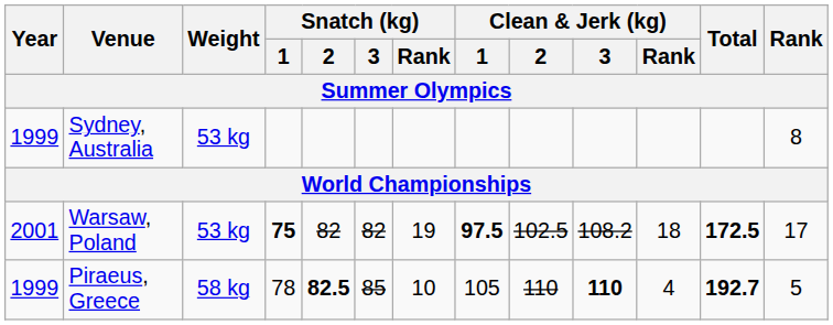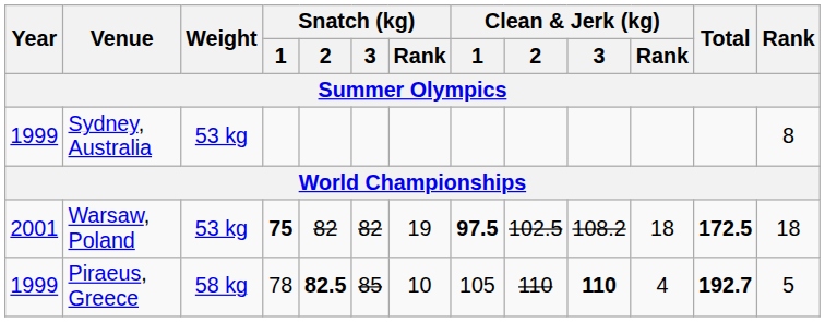Warsaw, Poland | Rank: 17 -> 18
